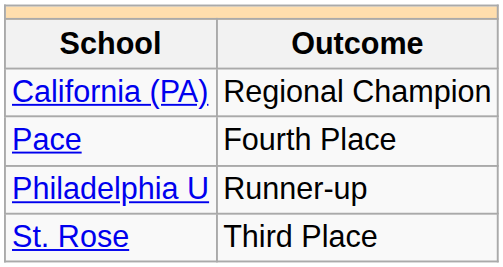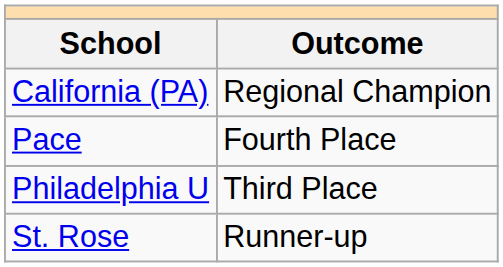Philadelphia U | Outcome: Runner-up -> Third Place
St. Rose | Outcome: Third Place -> Runner-up
